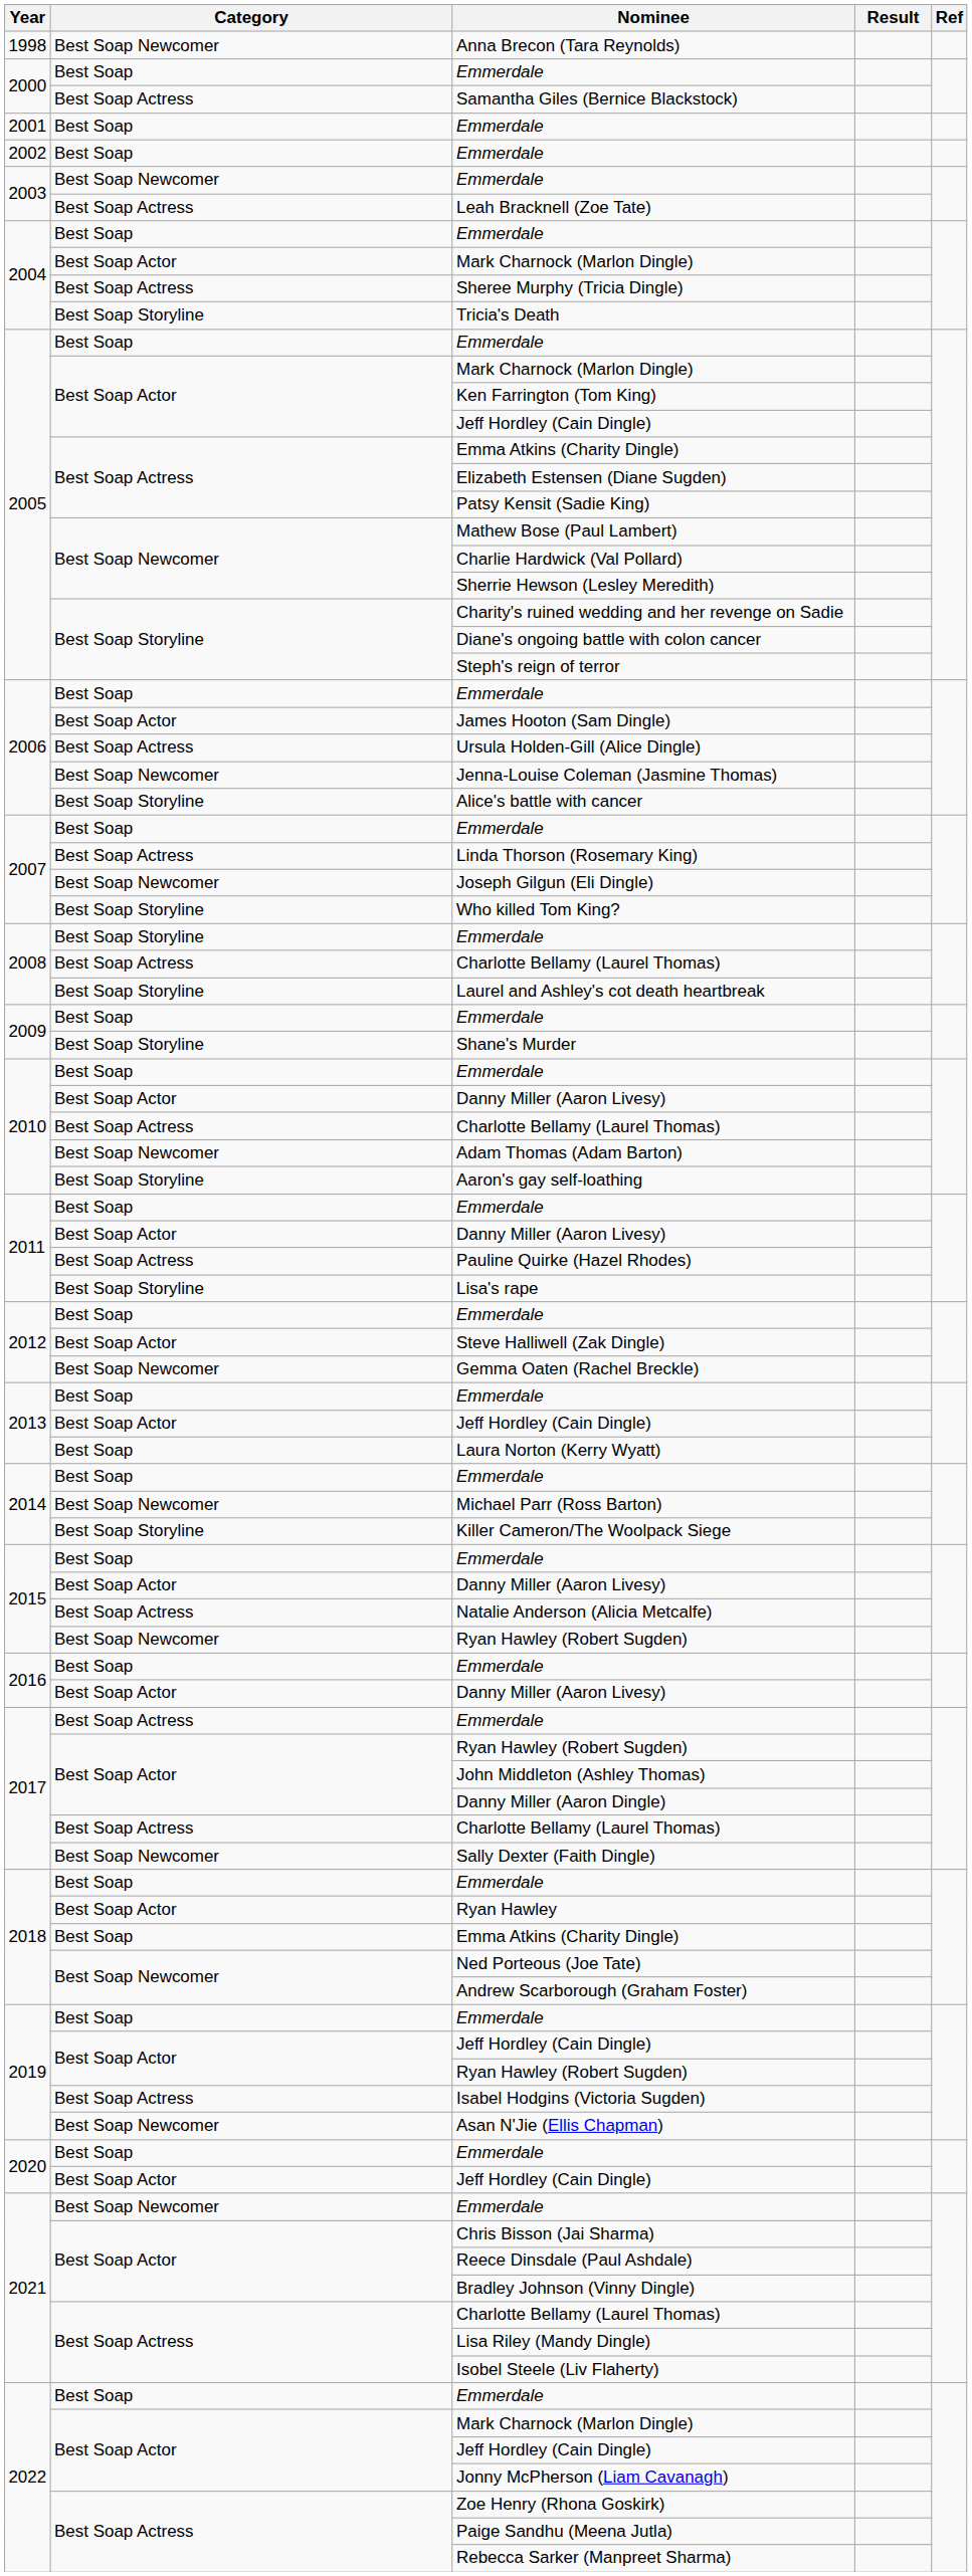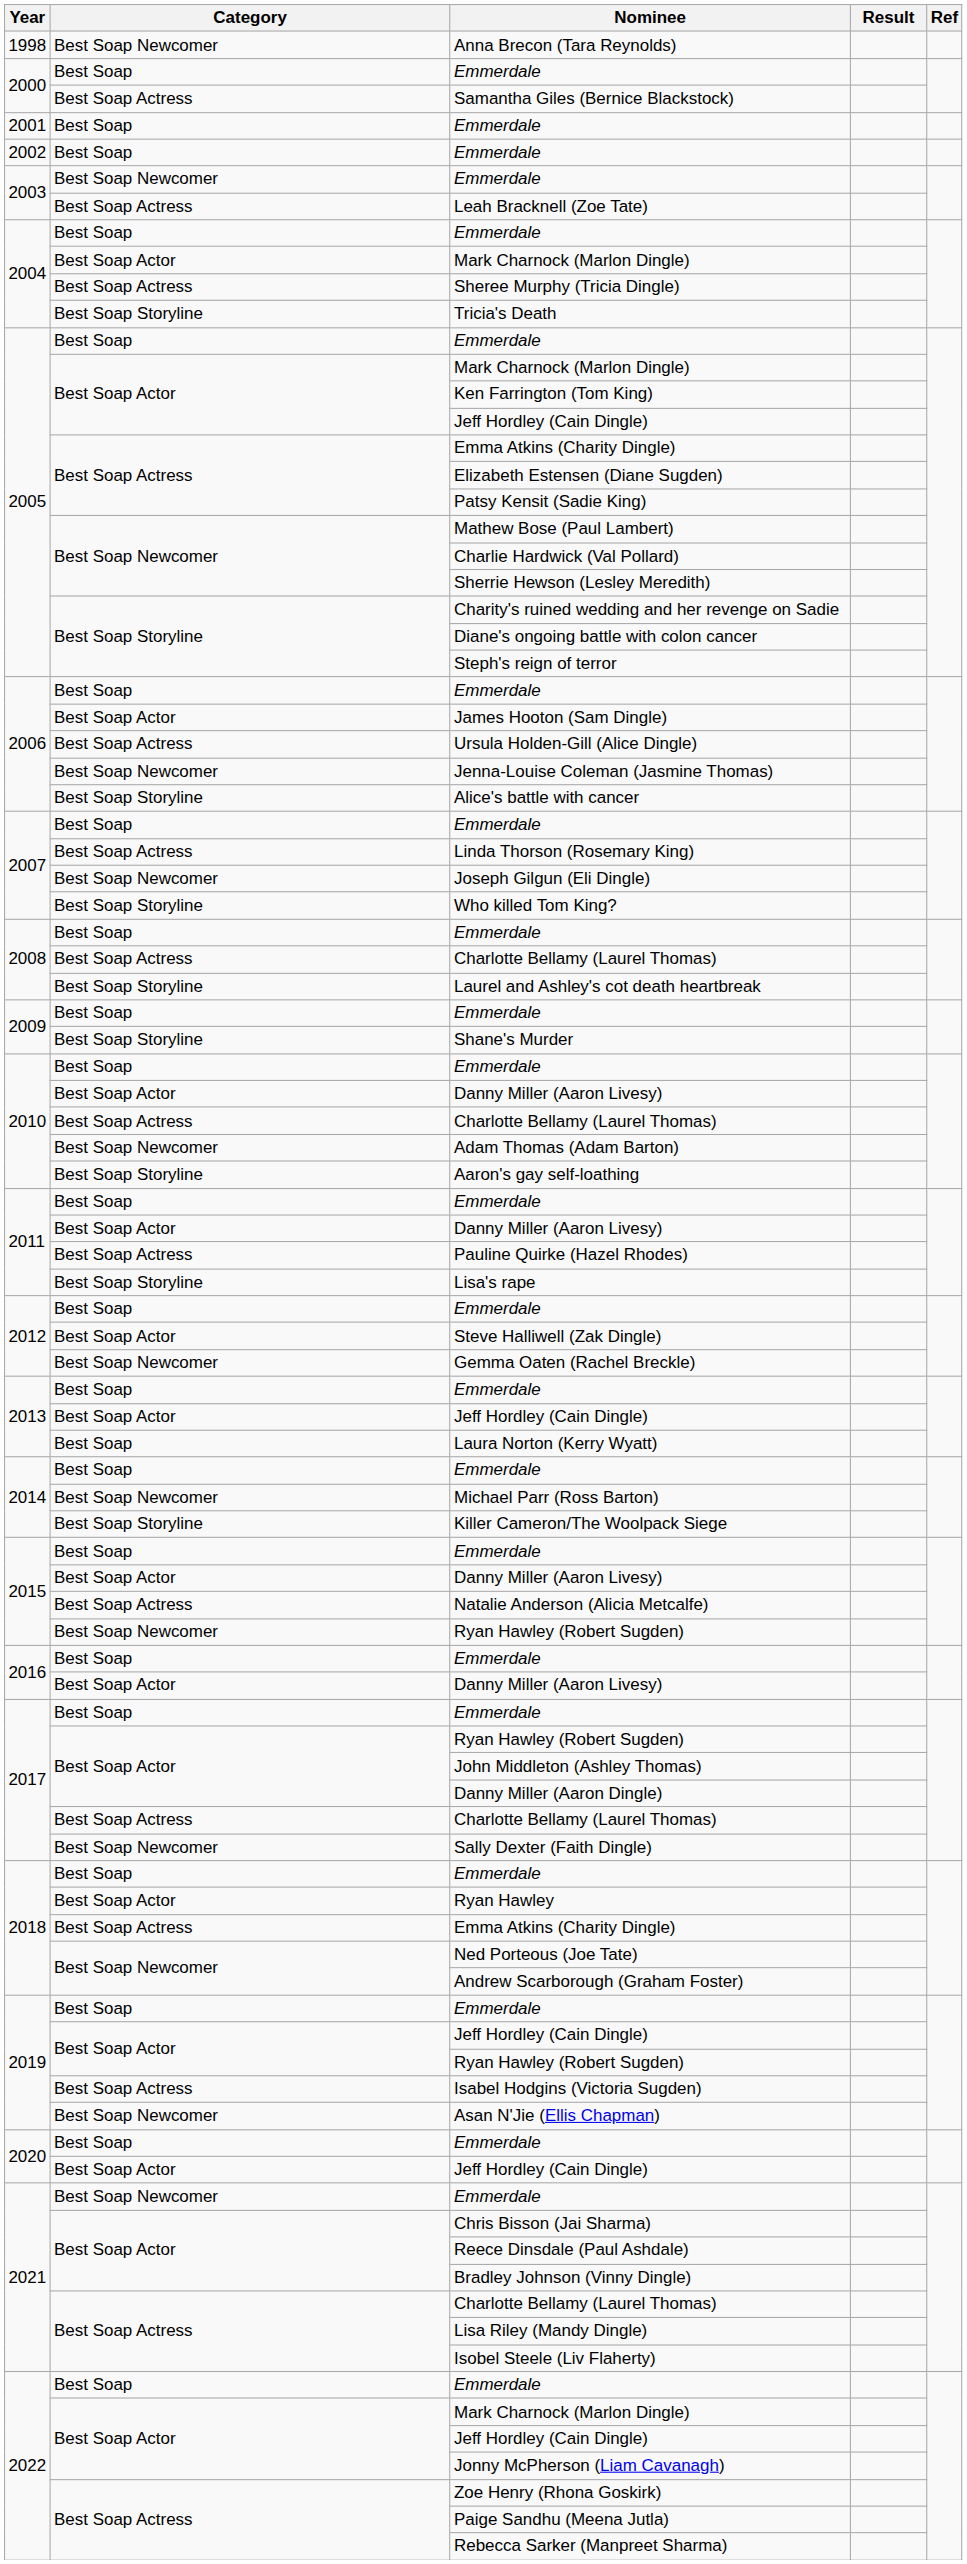2008 / Emmerdale | Category: Best Soap Storyline -> Best Soap
2017 / Emmerdale | Category: Best Soap Actress -> Best Soap
2018 / Emma Atkins (Charity Dingle) | Category: Best Soap -> Best Soap Actress
